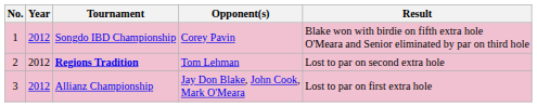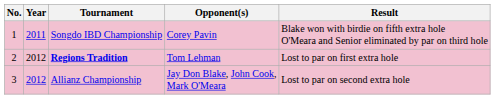Songdo IBD Championship | Year: 2012 -> 2011
Regions Tradition | Result: Lost to par on second extra hole -> Lost to par on first extra hole
Allianz Championship | Result: Lost to par on first extra hole -> Lost to par on second extra hole
